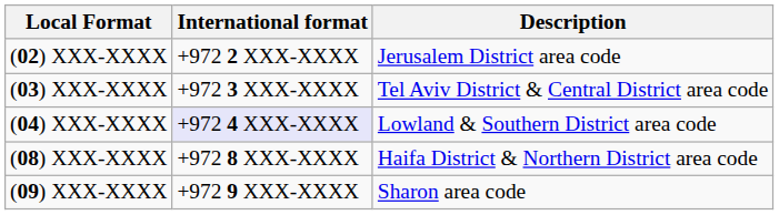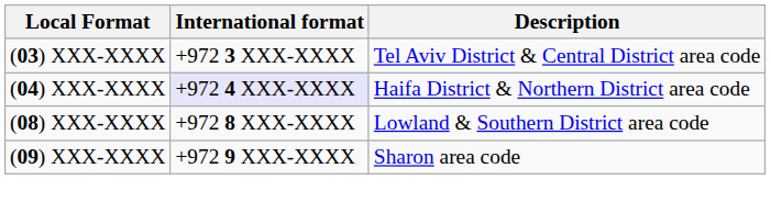- row: (02) XXX-XXXX | +972 2 XXX-XXXX | Jerusalem District area code
(04) XXX-XXXX | Description: Lowland & Southern District area code -> Haifa District & Northern District area code
(08) XXX-XXXX | Description: Haifa District & Northern District area code -> Lowland & Southern District area code
